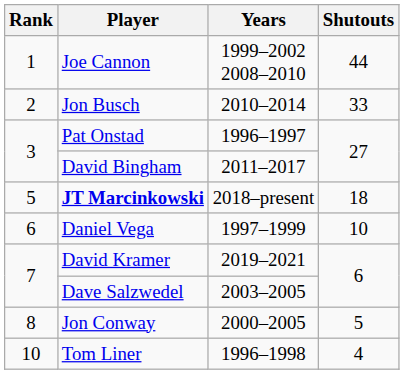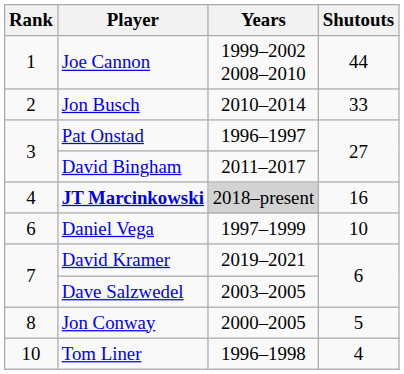JT Marcinkowski | Rank: 5 -> 4
JT Marcinkowski | Years: no background -> lightgrey background
JT Marcinkowski | Shutouts: 18 -> 16
